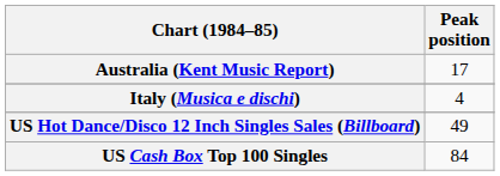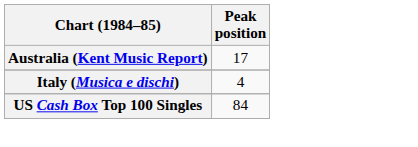- row: US Hot Dance/Disco 12 Inch Singles Sales (Billboard) | 49
